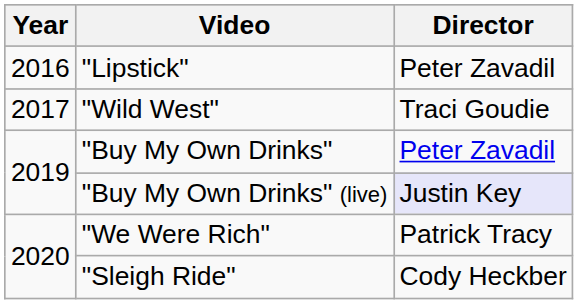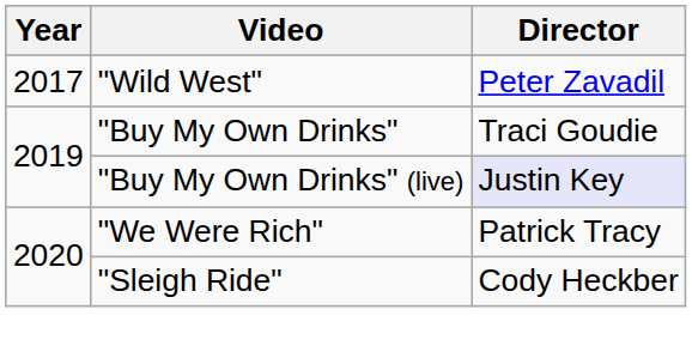- row: 2016 | "Lipstick" | Peter Zavadil
"Wild West" | Director: Traci Goudie -> Peter Zavadil
"Buy My Own Drinks" | Director: Peter Zavadil -> Traci Goudie
